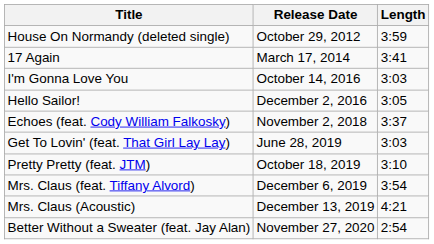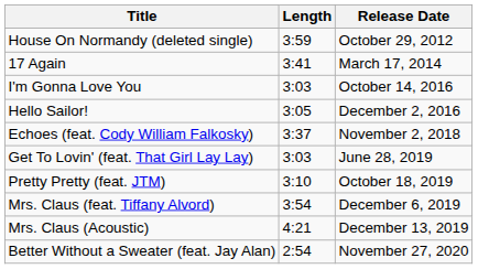columns swapped: Length <-> Release Date
